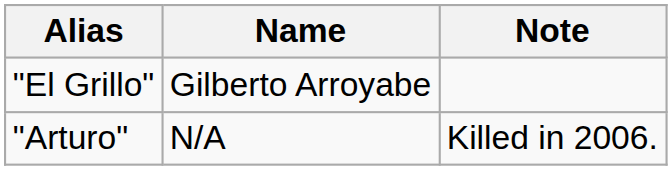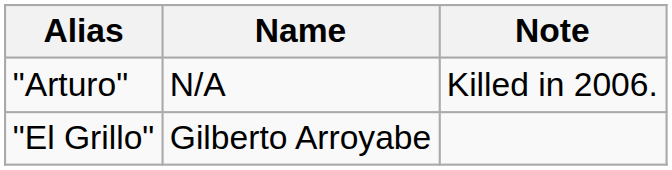rows swapped: "El Grillo" <-> "Arturo"
